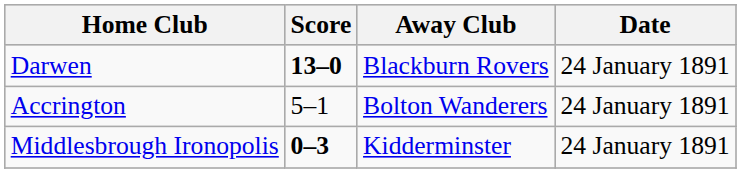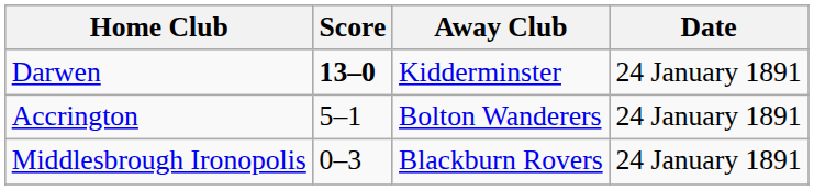Darwen | Away Club: Blackburn Rovers -> Kidderminster
Middlesbrough Ironopolis | Score: bold -> normal
Middlesbrough Ironopolis | Away Club: Kidderminster -> Blackburn Rovers
